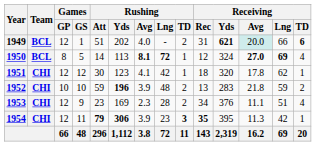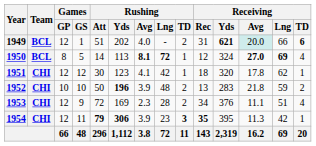1952 | Rushing / Att: 59 -> 50
1953 | Rushing / Att: 23 -> 72
